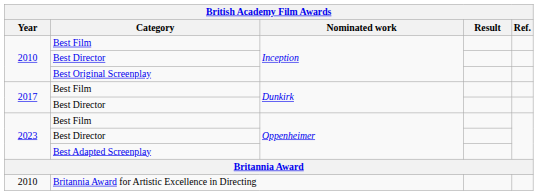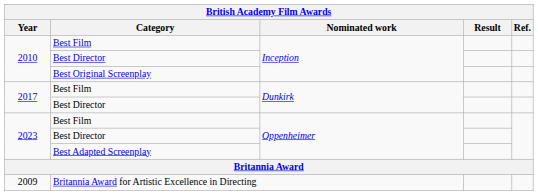Britannia Award for Artistic Excellence in Directing | Year: 2010 -> 2009
